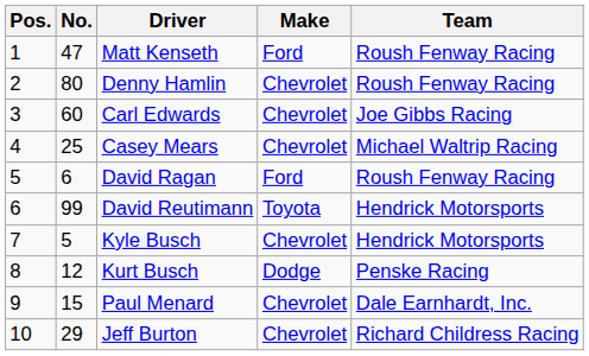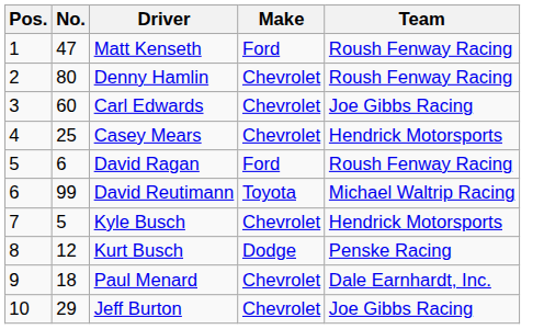Casey Mears | Team: Michael Waltrip Racing -> Hendrick Motorsports
David Reutimann | Team: Hendrick Motorsports -> Michael Waltrip Racing
Paul Menard | No.: 15 -> 18
Jeff Burton | Team: Richard Childress Racing -> Joe Gibbs Racing
